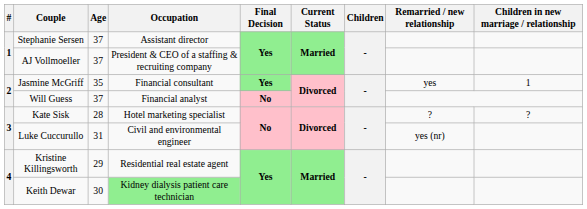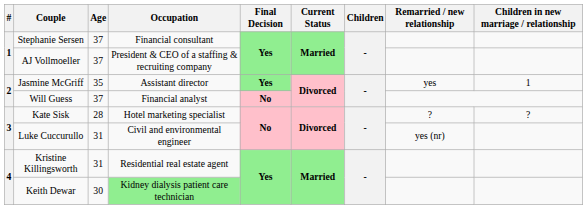Stephanie Sersen | Occupation: Assistant director -> Financial consultant
Jasmine McGriff | Occupation: Financial consultant -> Assistant director
Kristine Killingsworth | Age: 29 -> 31
